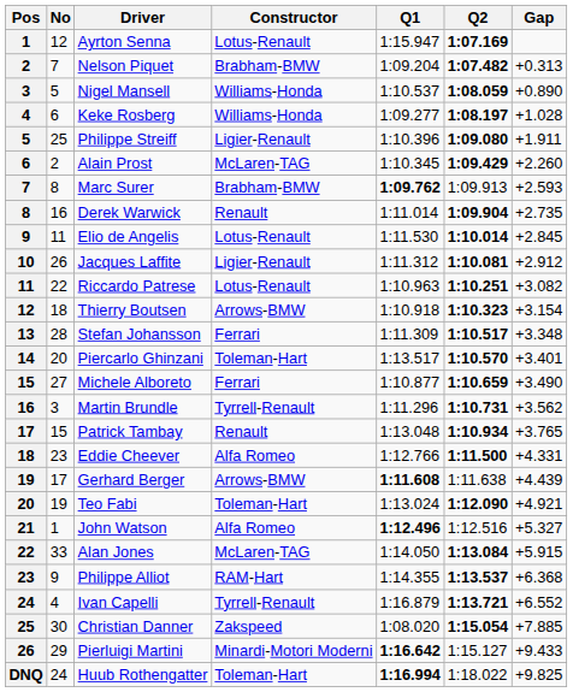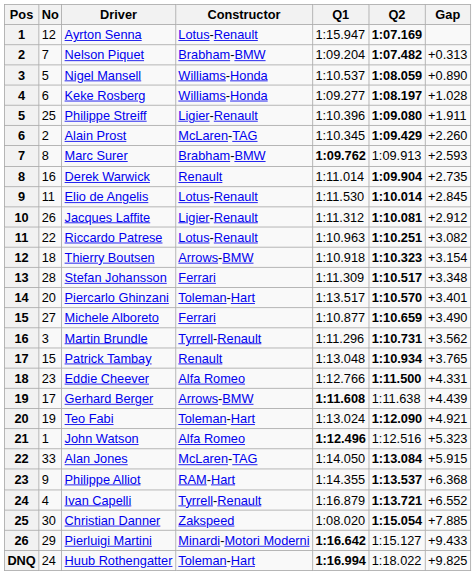John Watson | Gap: +5.327 -> +5.323
